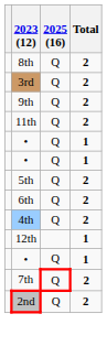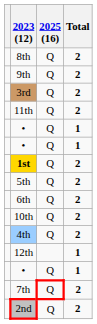rows swapped: 9th <-> 3rd
+ row: 1st | Q | 2
+ row: 10th | Q | 2
